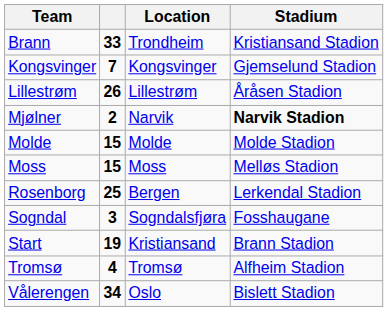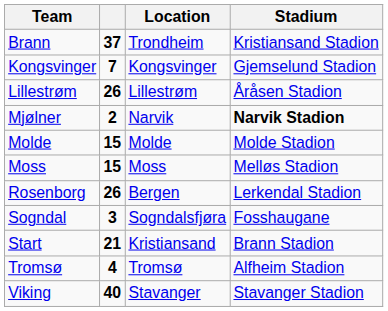Brann | column 2: 33 -> 37
Rosenborg | column 2: 25 -> 26
Start | column 2: 19 -> 21
- row: Vålerengen | 34 | Oslo | Bislett Stadion
+ row: Viking | 40 | Stavanger | Stavanger Stadion
